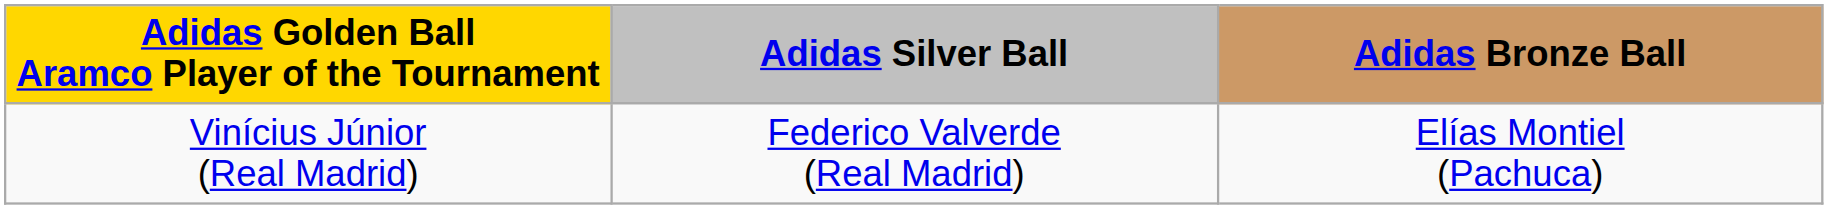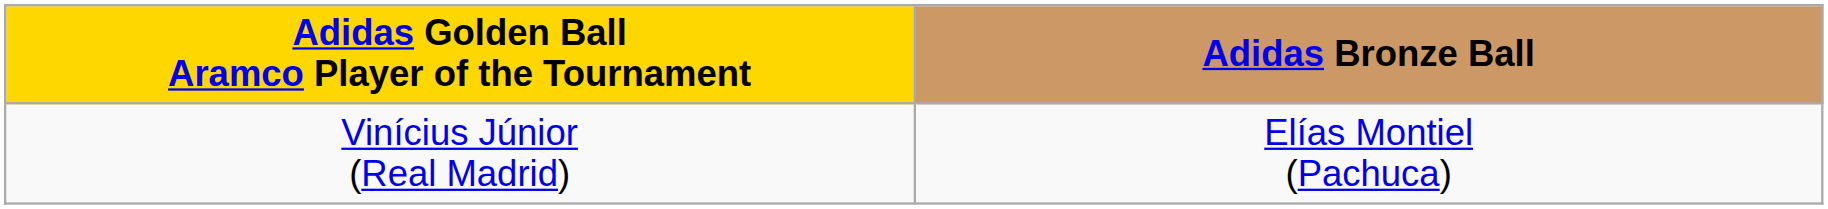- column: Adidas Silver Ball | Federico Valverde (Real Madrid)
